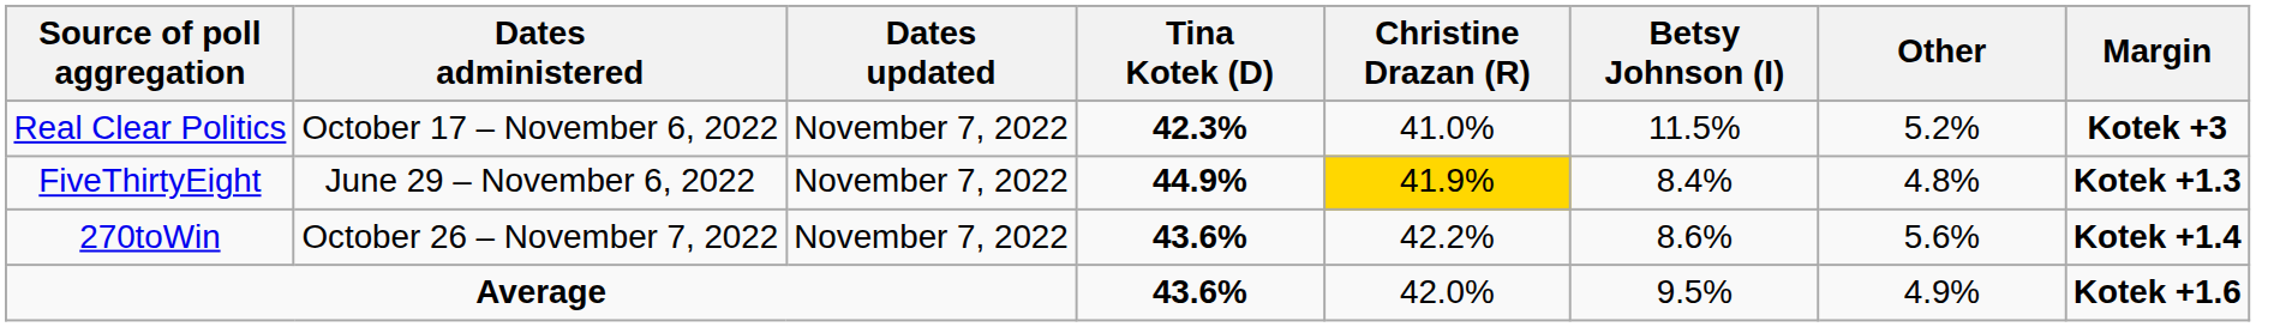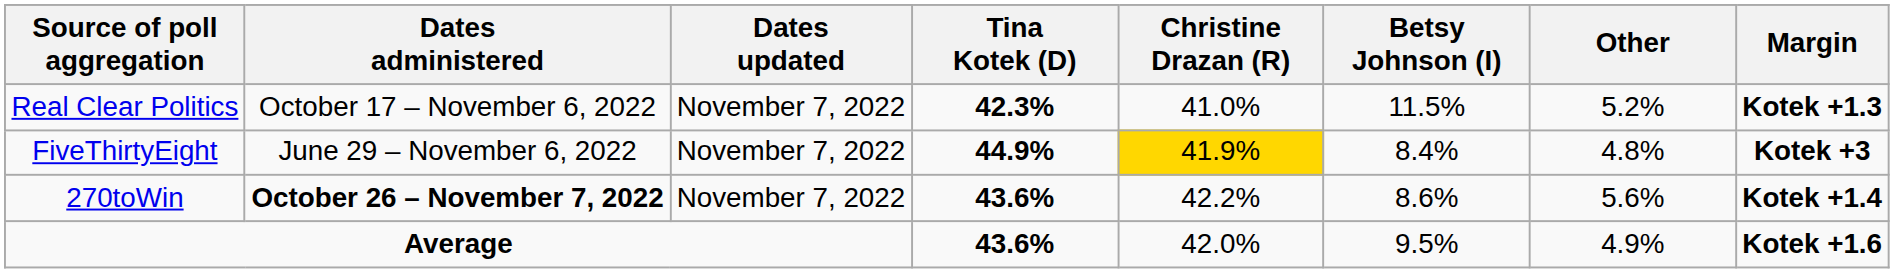Real Clear Politics | Margin: Kotek +3 -> Kotek +1.3
FiveThirtyEight | Margin: Kotek +1.3 -> Kotek +3
270toWin | Dates administered: normal -> bold
